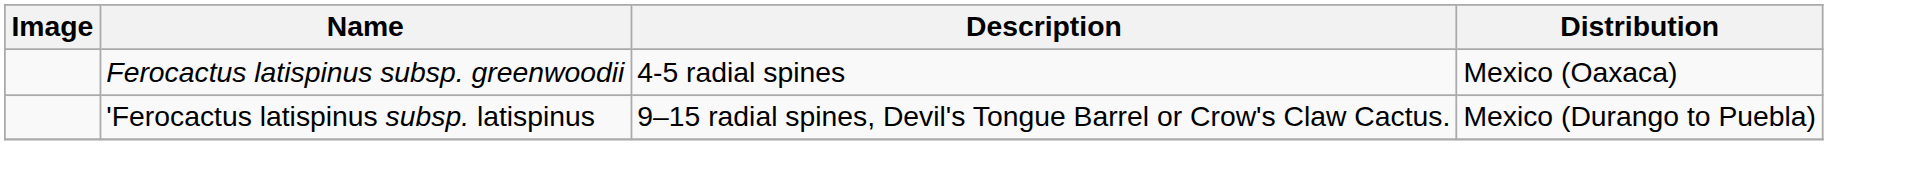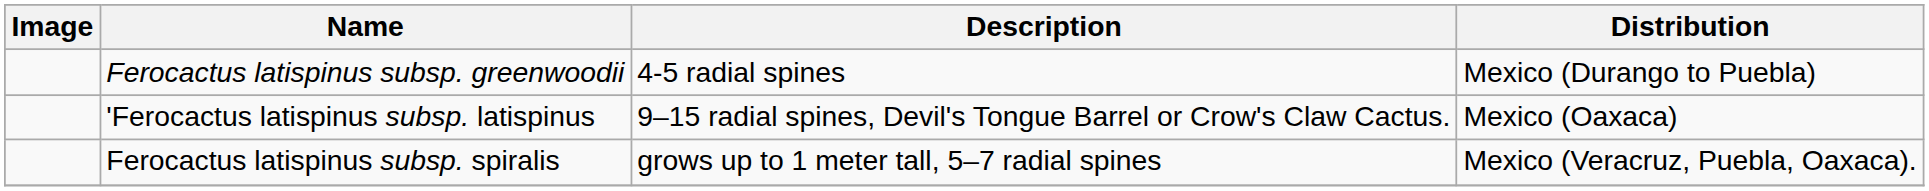Ferocactus latispinus subsp. greenwoodii | Distribution: Mexico (Oaxaca) -> Mexico (Durango to Puebla)
'Ferocactus latispinus subsp. latispinus | Distribution: Mexico (Durango to Puebla) -> Mexico (Oaxaca)
+ row: Ferocactus latispinus subsp. spiralis | grows up to 1 meter tall, 5–7 radial spines | Mexico (Veracruz, Puebla, Oaxaca).
